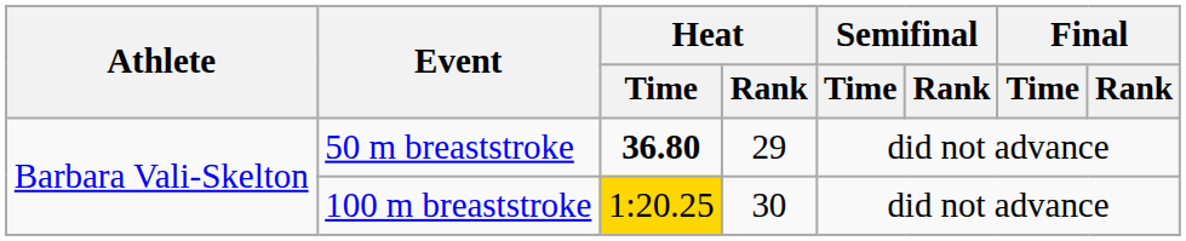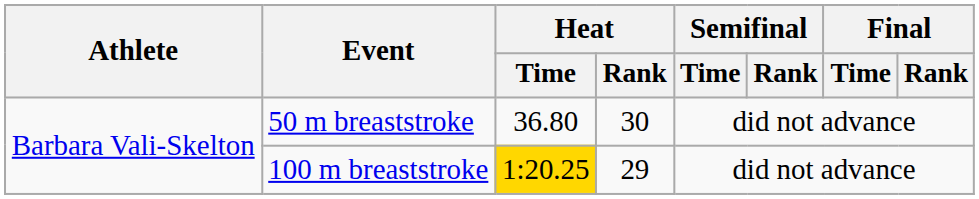50 m breaststroke | Heat / Time: bold -> normal
50 m breaststroke | Heat / Rank: 29 -> 30
100 m breaststroke | Heat / Rank: 30 -> 29
